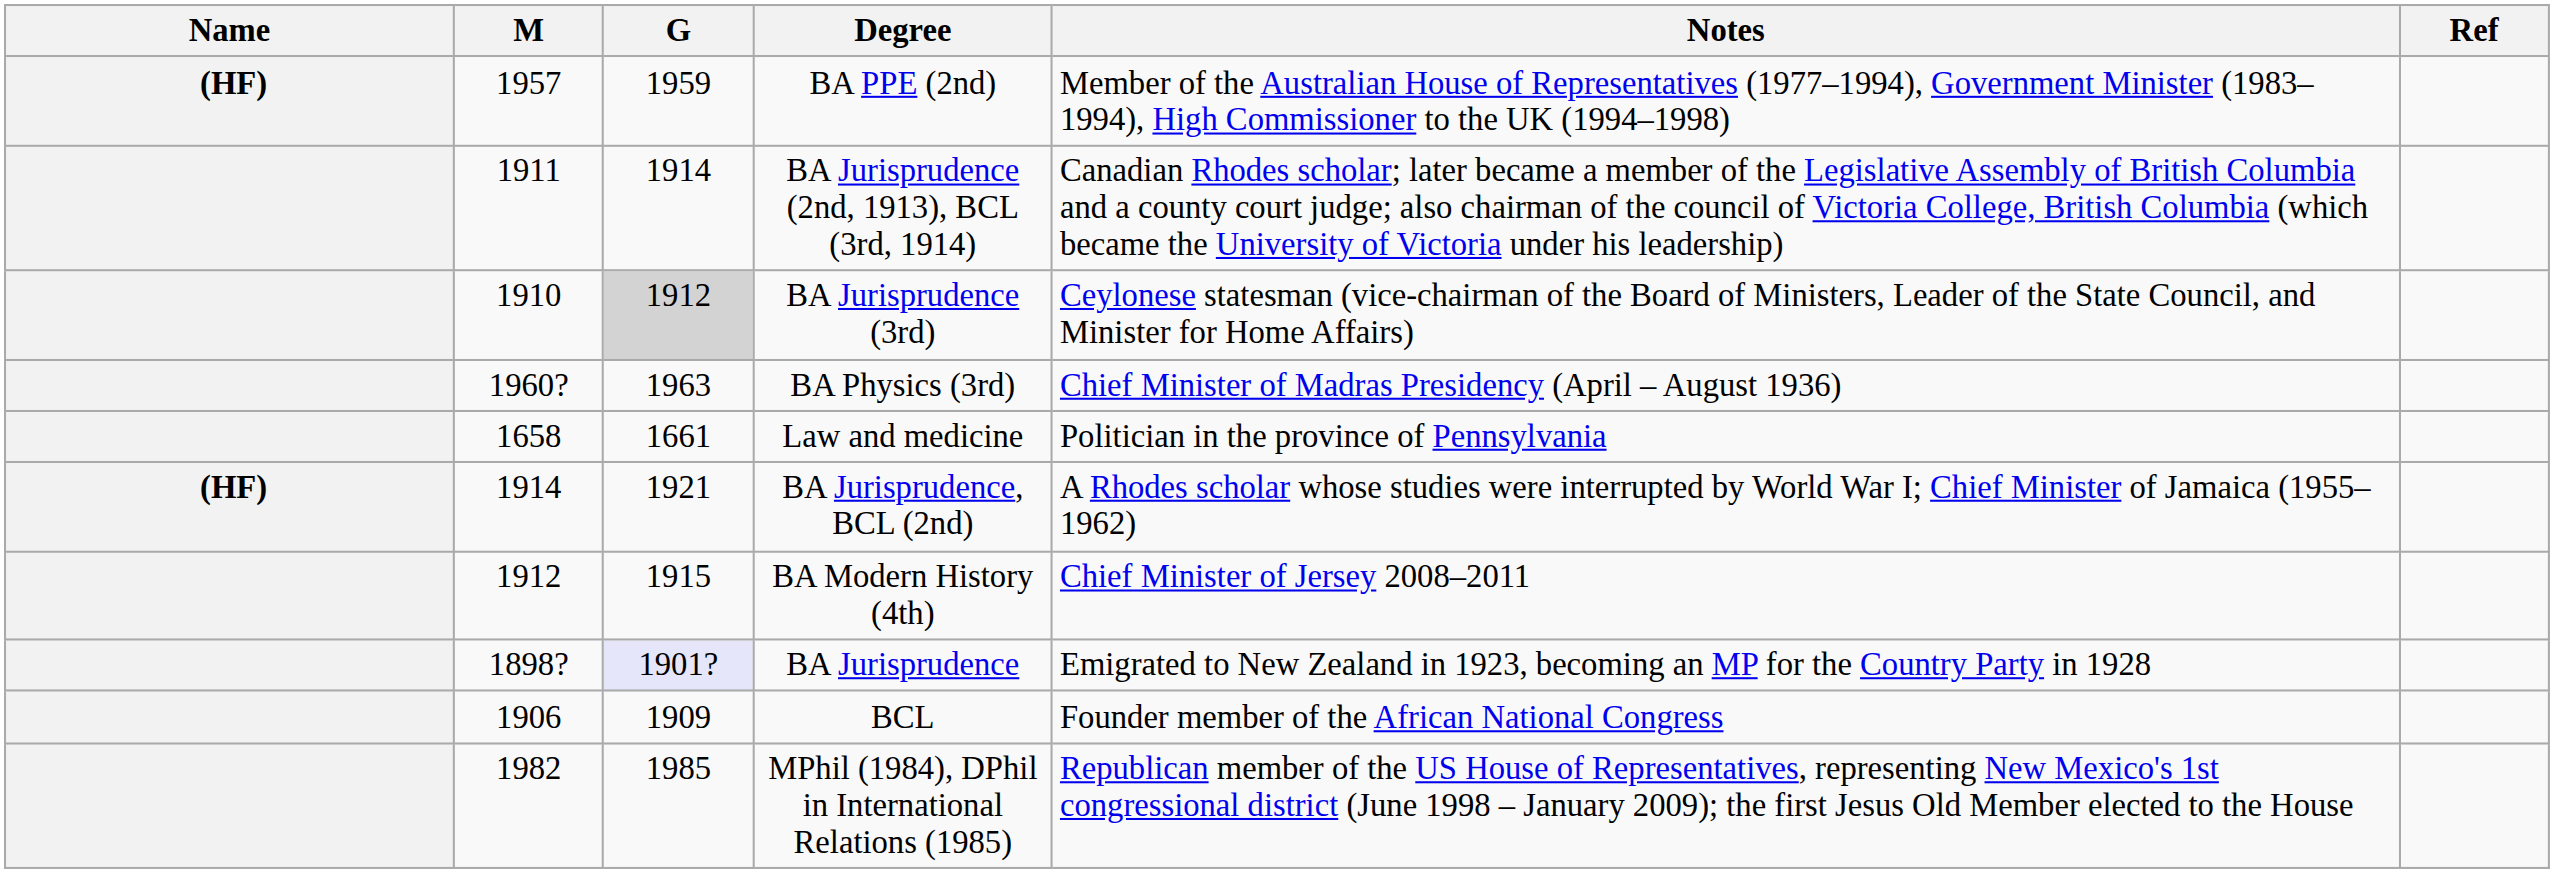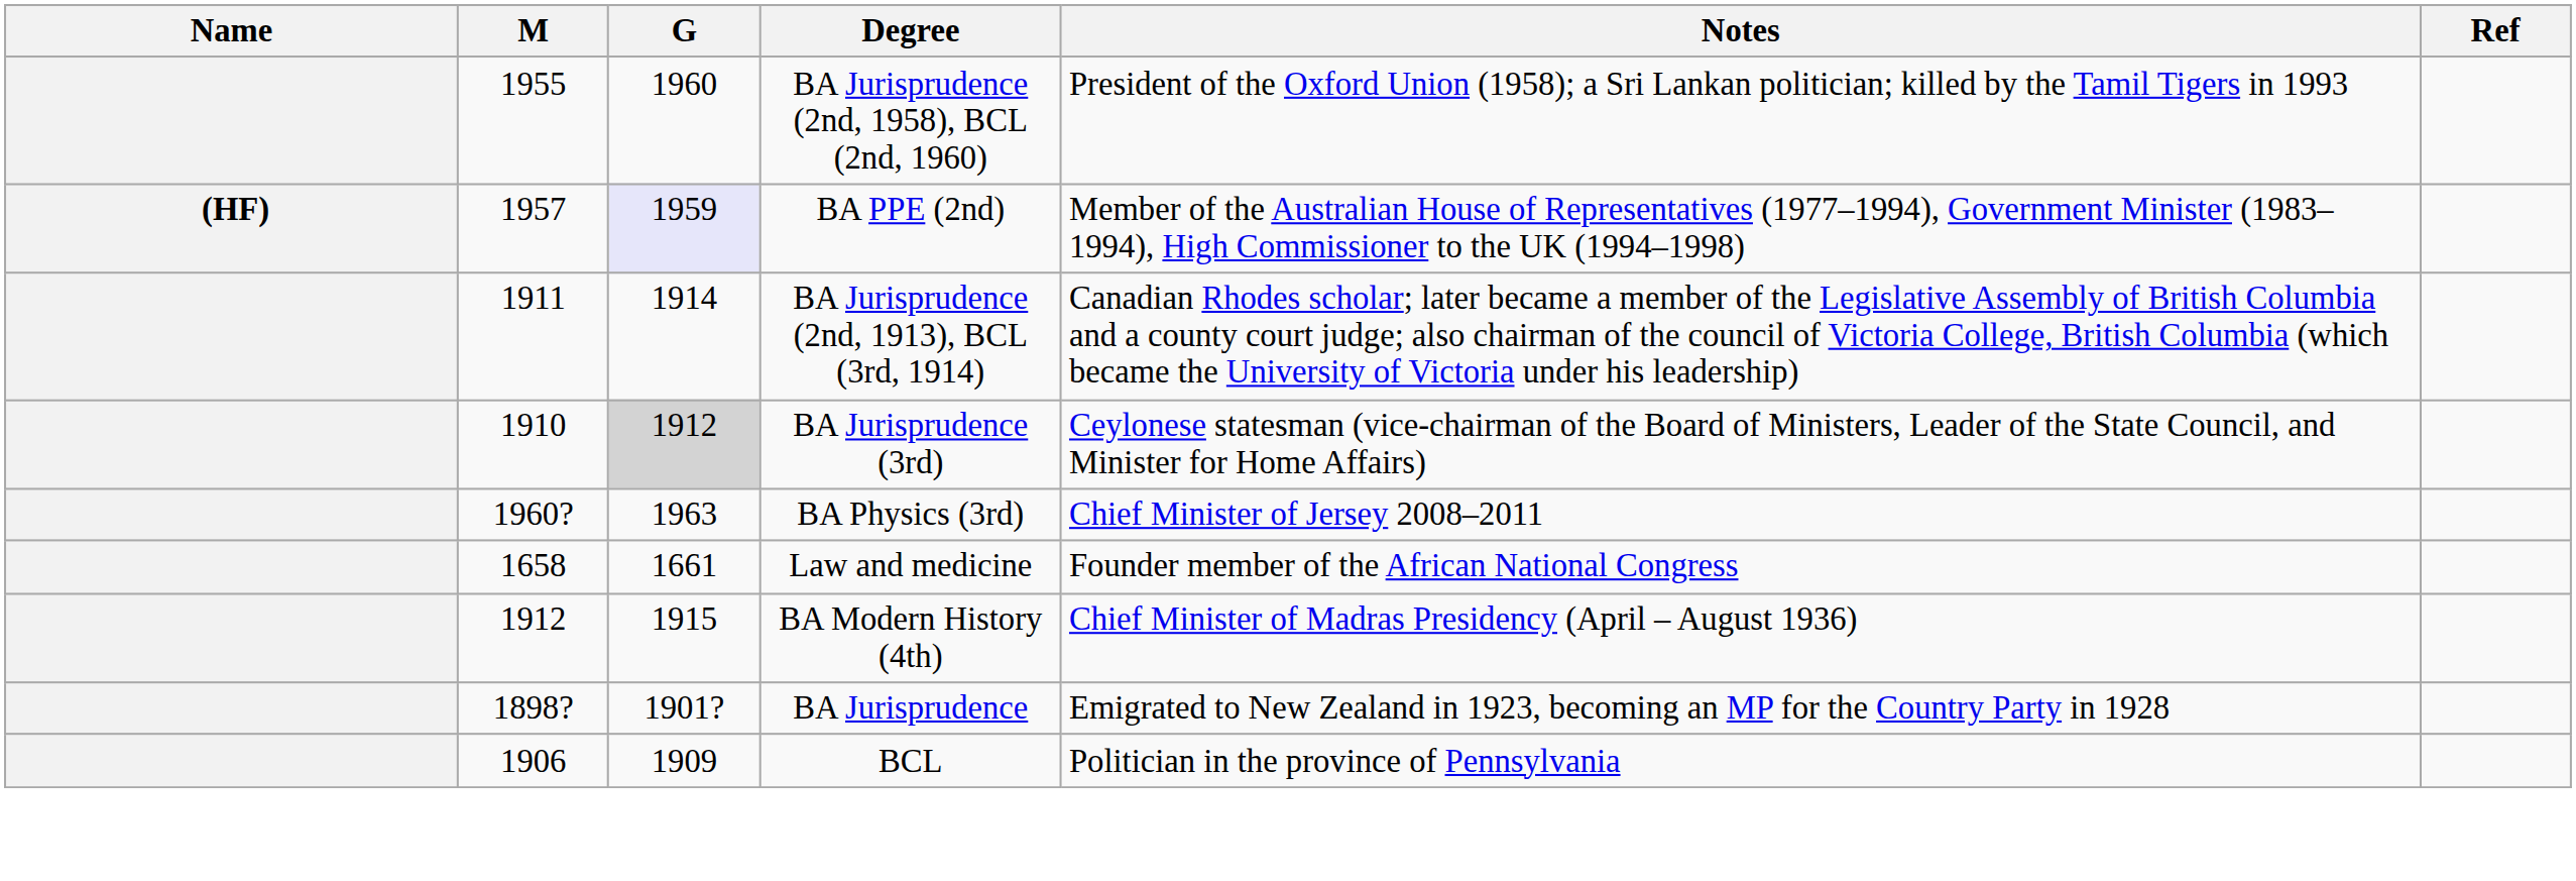+ row: 1955 | 1960 | BA Jurisprudence (2nd, 1958), BCL (2nd, 1960) | President of the Oxford Union (1958); a Sri Lankan politician; killed by the Tamil Tigers in 1993
BA PPE (2nd) | G: no background -> lavender background
BA Physics (3rd) | Notes: Chief Minister of Madras Presidency (April – August 1936) -> Chief Minister of Jersey 2008–2011
Law and medicine | Notes: Politician in the province of Pennsylvania -> Founder member of the African National Congress
- row: (HF) | 1914 | 1921 | BA Jurisprudence, BCL (2nd) | A Rhodes scholar whose studies were interrupted by World War I; Chief Minister of Jamaica (1955–1962)
BA Modern History (4th) | Notes: Chief Minister of Jersey 2008–2011 -> Chief Minister of Madras Presidency (April – August 1936)
BA Jurisprudence | G: lavender background -> no background
BCL | Notes: Founder member of the African National Congress -> Politician in the province of Pennsylvania
- row: 1982 | 1985 | MPhil (1984), DPhil in International Relations (1985) | Republican member of the US House of Representatives, representing New Mexico's 1st congressional district (June 1998 – January 2009); the first Jesus Old Member elected to the House
